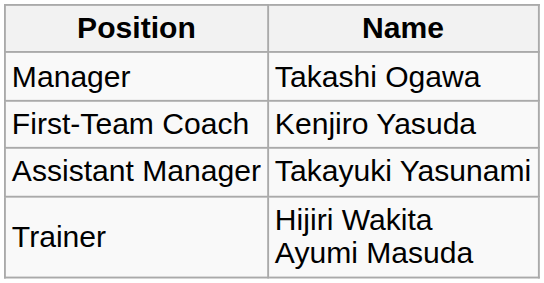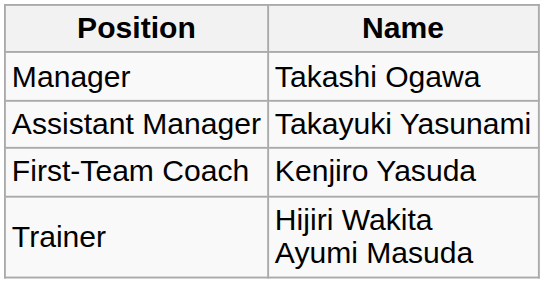rows swapped: Assistant Manager <-> First-Team Coach
